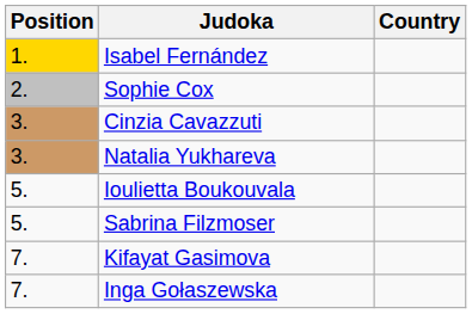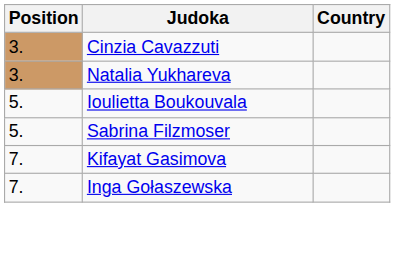- row: 1. | Isabel Fernández
- row: 2. | Sophie Cox
